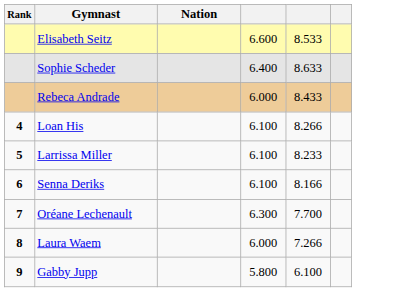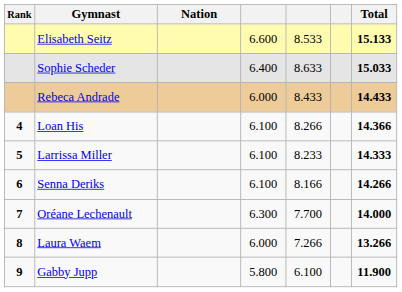+ column: Total | 15.133 | 15.033 | 14.433 | 14.366 | 14.333 | 14.266 | 14.000 | 13.266 | 11.900
